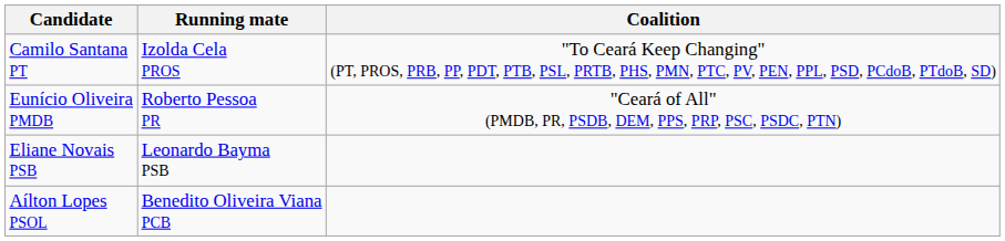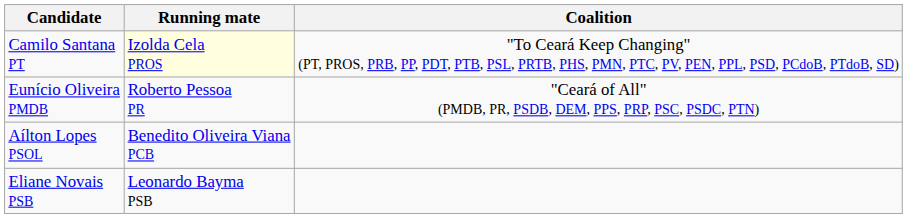Camilo Santana PT | Running mate: no background -> lightyellow background
rows swapped: Eliane Novais PSB <-> Aílton Lopes PSOL
